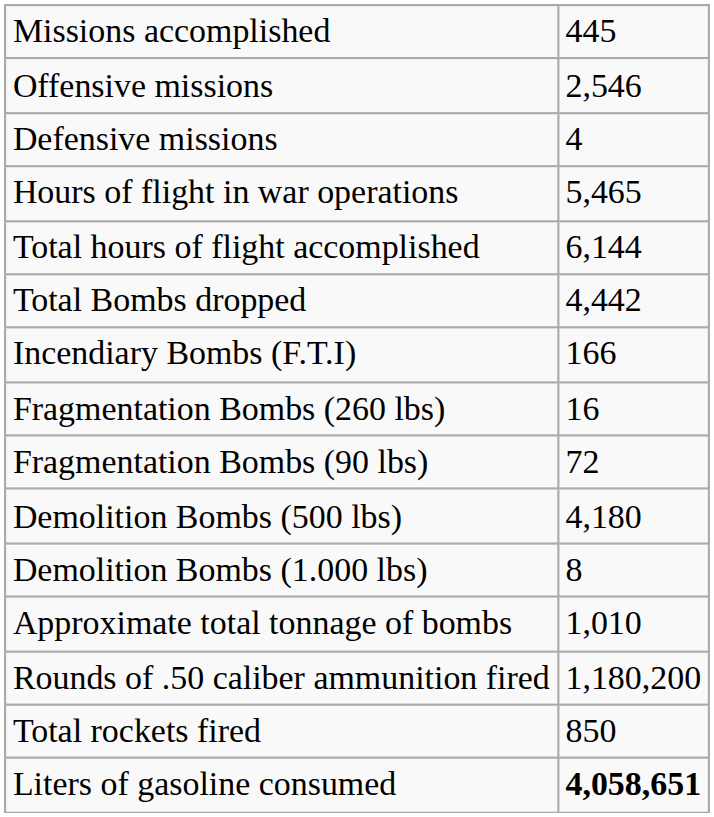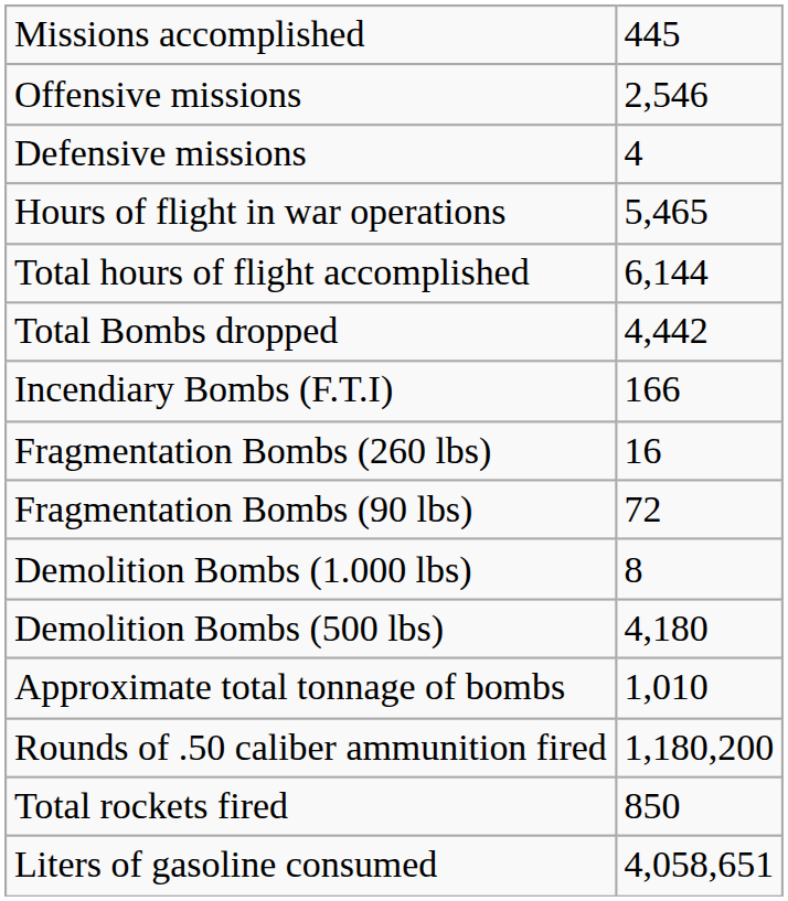rows swapped: Demolition Bombs (1.000 lbs) <-> Demolition Bombs (500 lbs)
Liters of gasoline consumed | column 2: bold -> normal
